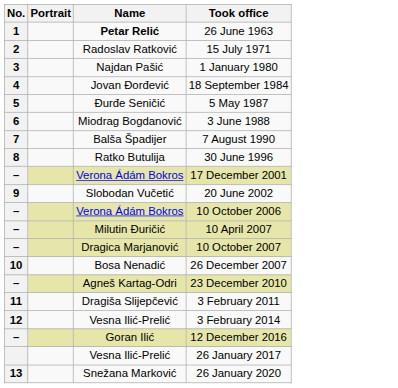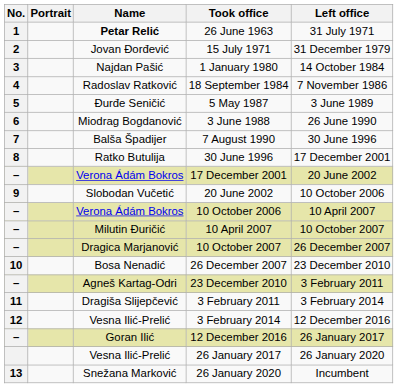+ column: Left office | 31 July 1971 | 31 December 1979 | 14 October 1984 | 7 November 1986 | 3 June 1989 | 26 June 1990 | 30 June 1996 | 17 December 2001 | 20 June 2002 | 10 October 2006 | 10 April 2007 | 10 October 2007 | 26 December 2007 | 23 December 2010 | 3 February 2011 | 3 February 2014 | 12 December 2016 | 26 January 2017 | 26 January 2020 | Incumbent
15 July 1971 | Name: Radoslav Ratković -> Jovan Đorđević
18 September 1984 | Name: Jovan Đorđević -> Radoslav Ratković
